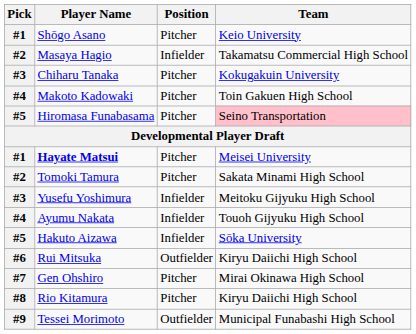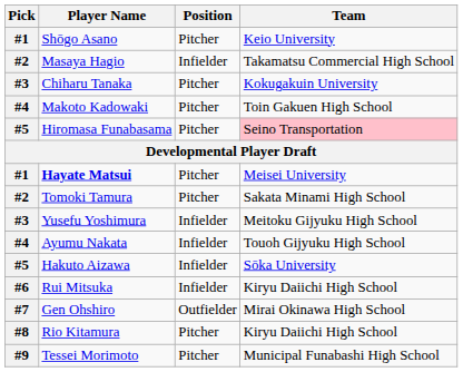Rui Mitsuka | Position: Outfielder -> Infielder
Gen Ohshiro | Position: Pitcher -> Outfielder
Tessei Morimoto | Position: Outfielder -> Pitcher
